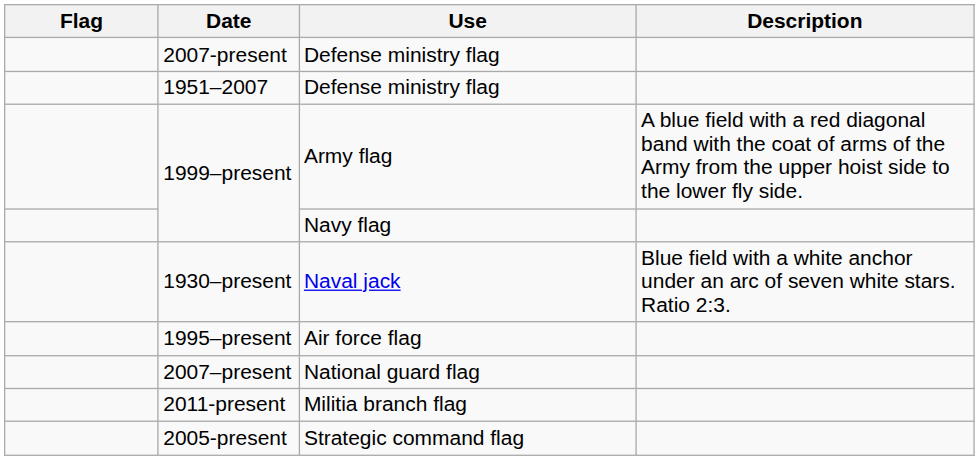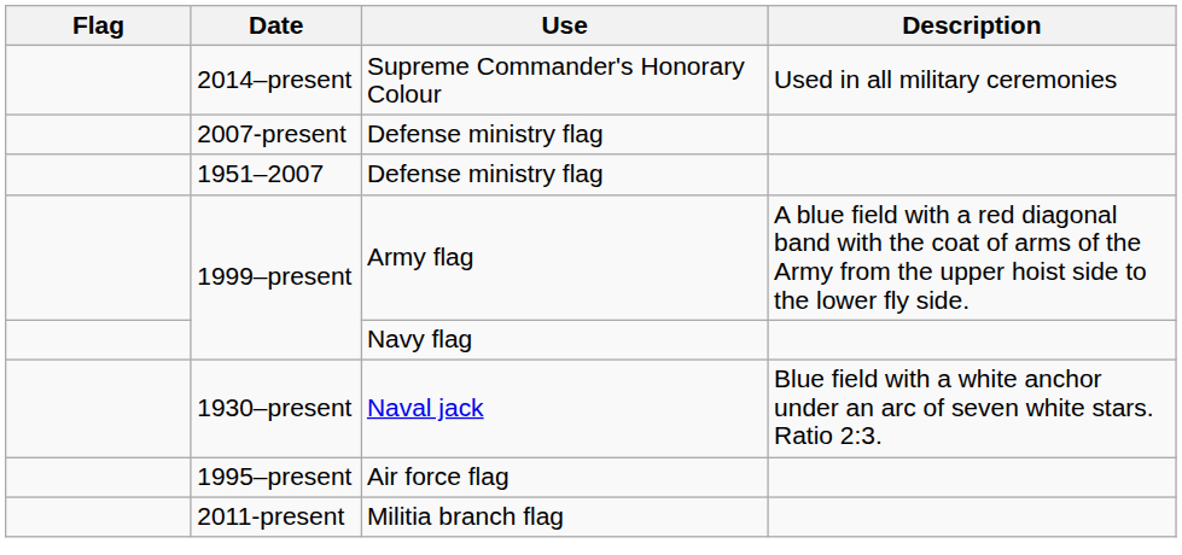+ row: 2014–present | Supreme Commander's Honorary Colour | Used in all military ceremonies
- row: 2007–present | National guard flag
- row: 2005-present | Strategic command flag
